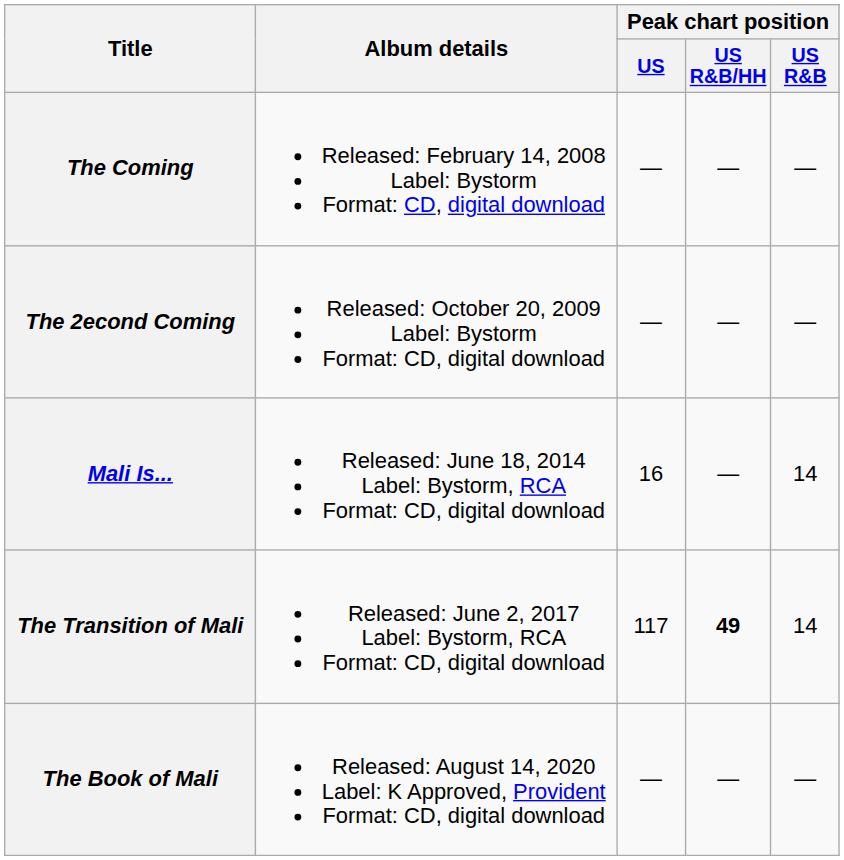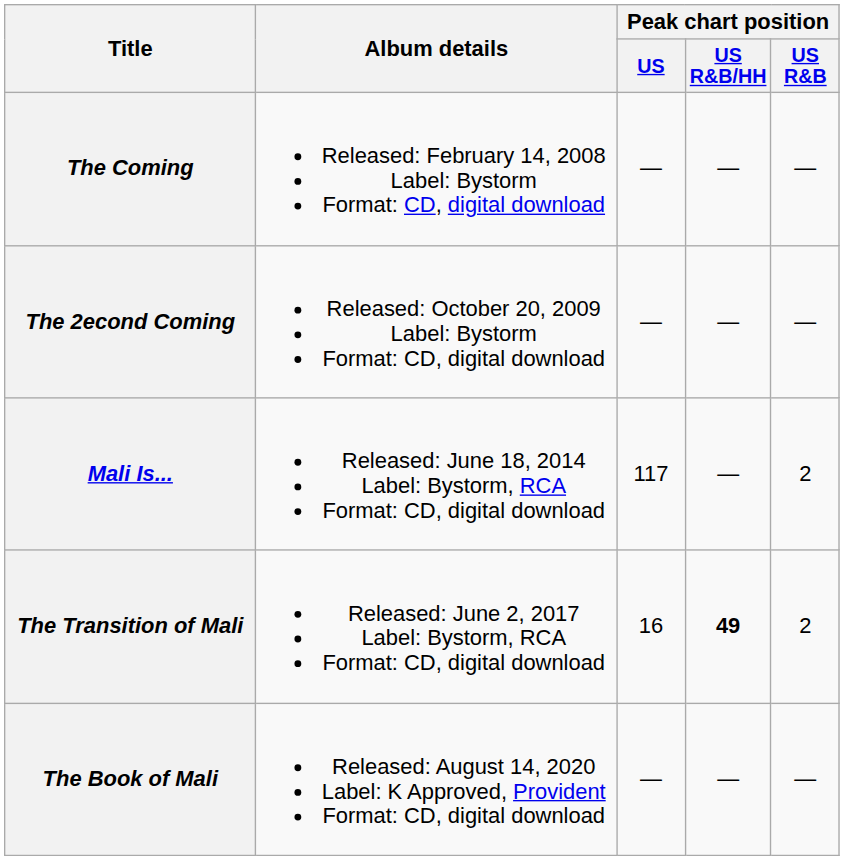Mali Is... | Peak chart position / US: 16 -> 117
Mali Is... | Peak chart position / US R&B: 14 -> 2
The Transition of Mali | Peak chart position / US: 117 -> 16
The Transition of Mali | Peak chart position / US R&B: 14 -> 2
